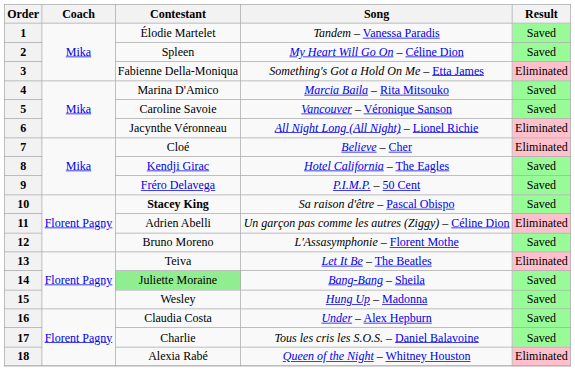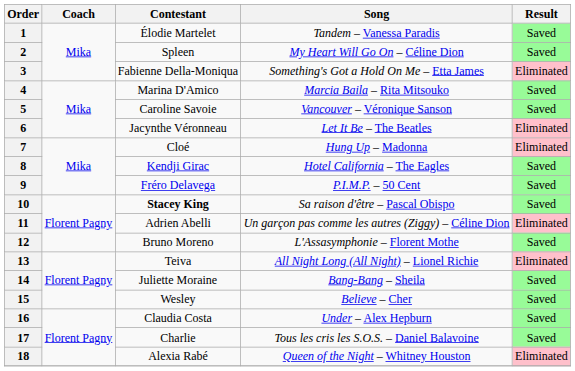6 | Song: All Night Long (All Night) – Lionel Richie -> Let It Be – The Beatles
7 | Song: Believe – Cher -> Hung Up – Madonna
13 | Song: Let It Be – The Beatles -> All Night Long (All Night) – Lionel Richie
14 | Contestant: lightgreen background -> no background
15 | Song: Hung Up – Madonna -> Believe – Cher
